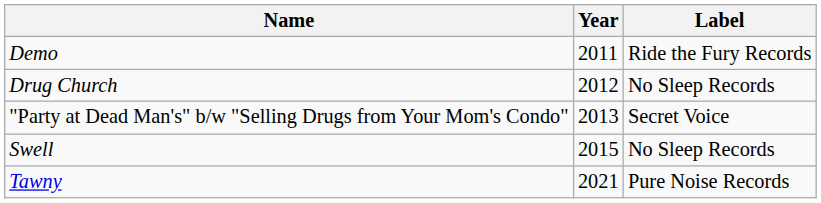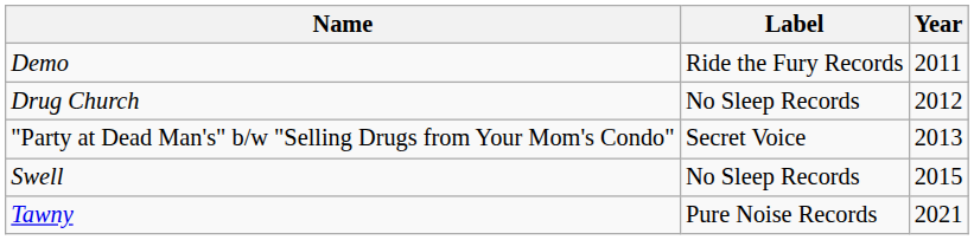columns swapped: Year <-> Label
